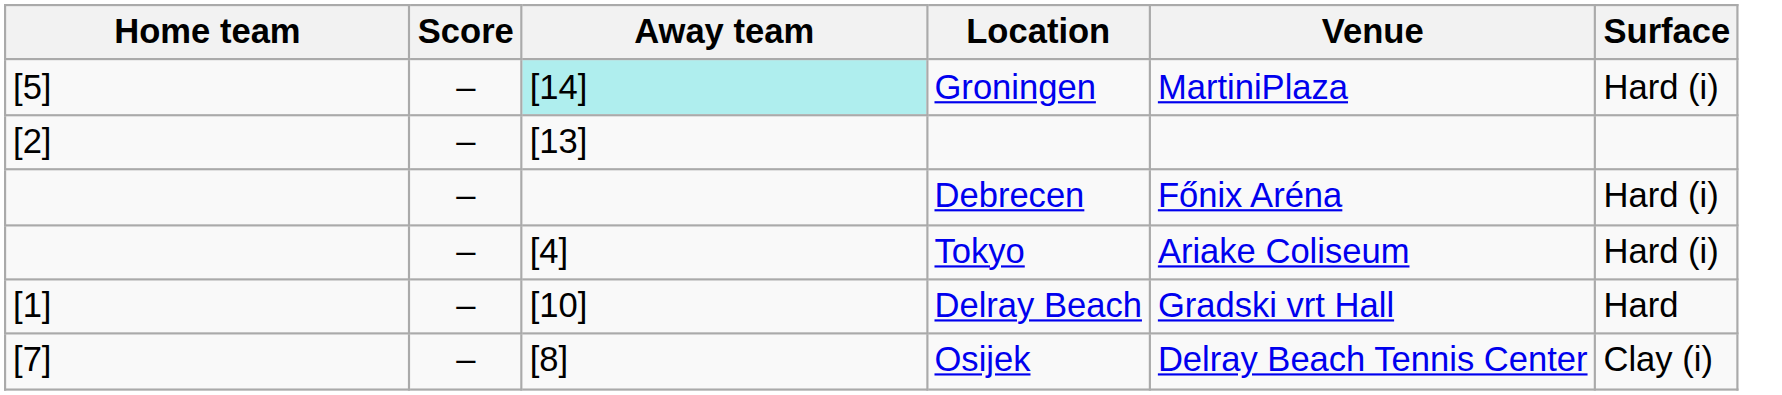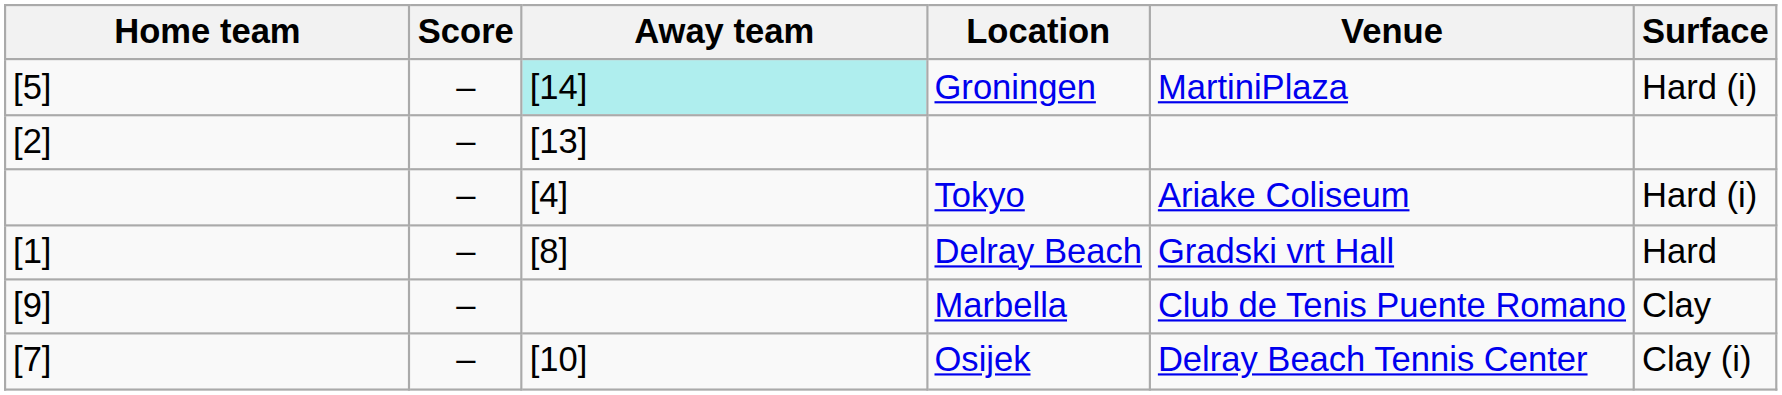- row: – | Debrecen | Főnix Aréna | Hard (i)
Delray Beach | Away team: [10] -> [8]
+ row: [9] | – | Marbella | Club de Tenis Puente Romano | Clay
Osijek | Away team: [8] -> [10]
